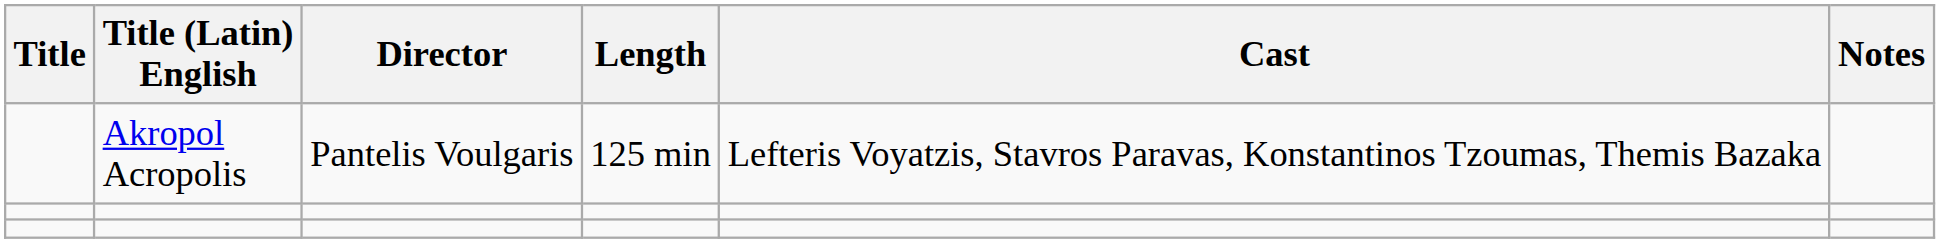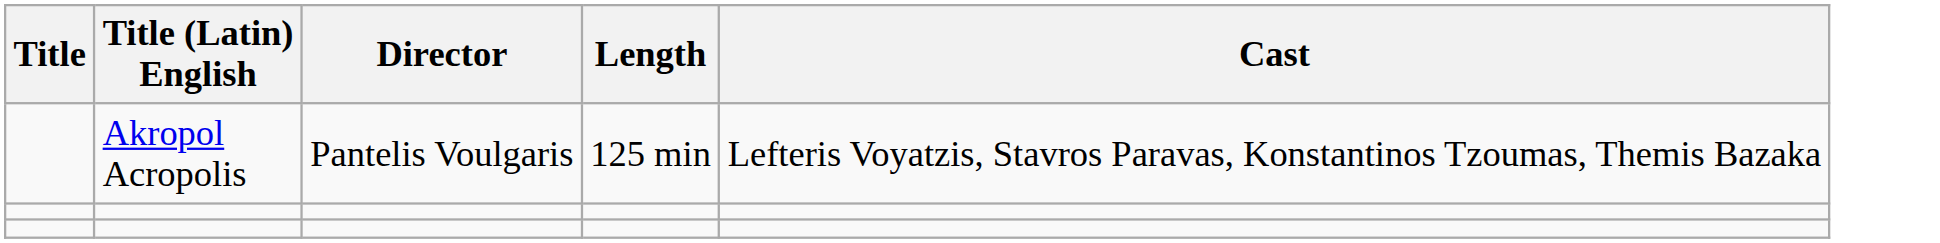- column: Notes
